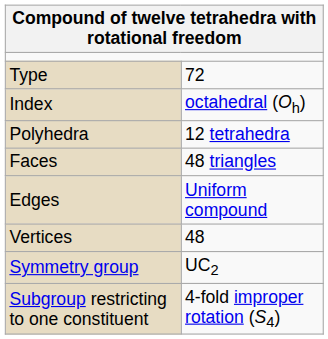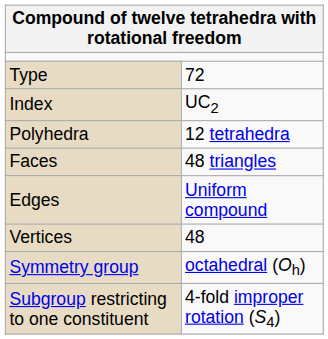Index | column 2: octahedral (Oh) -> UC2
Symmetry group | column 2: UC2 -> octahedral (Oh)
